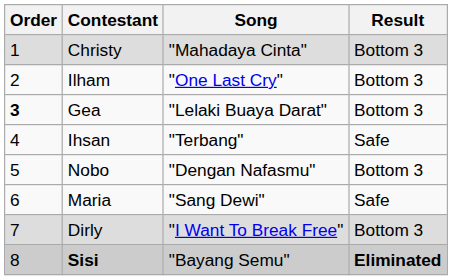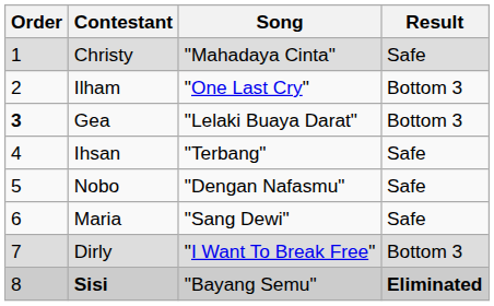Christy | Result: Bottom 3 -> Safe
Nobo | Result: Bottom 3 -> Safe
